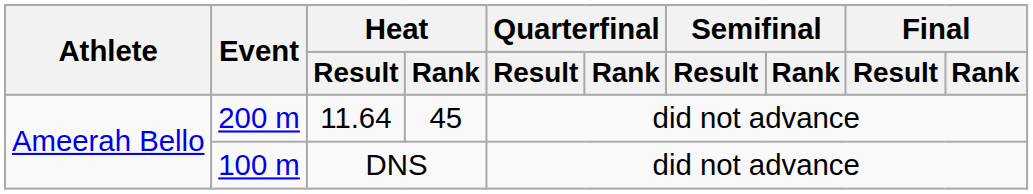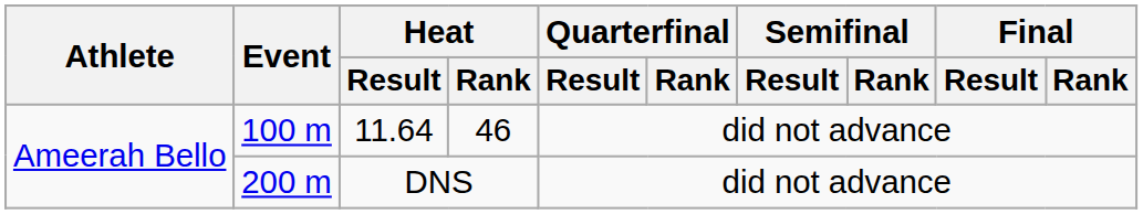11.64 | Event: 200 m -> 100 m
11.64 | Heat / Rank: 45 -> 46
DNS | Event: 100 m -> 200 m
